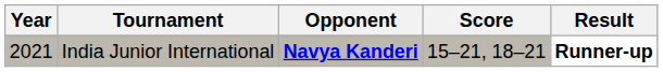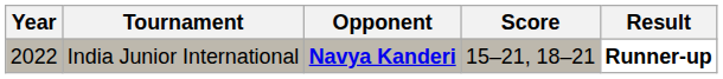India Junior International | Year: 2021 -> 2022
